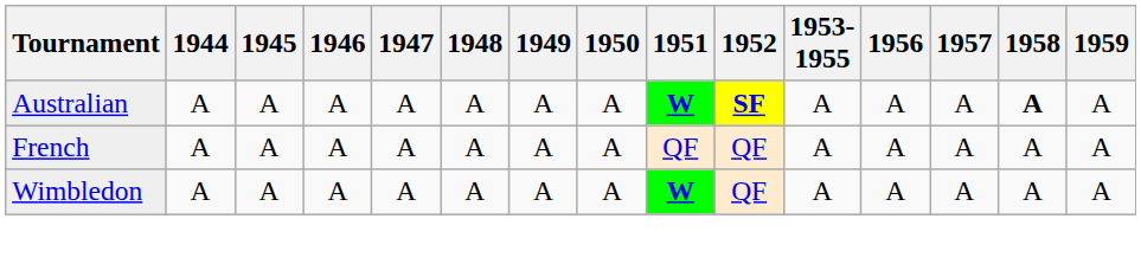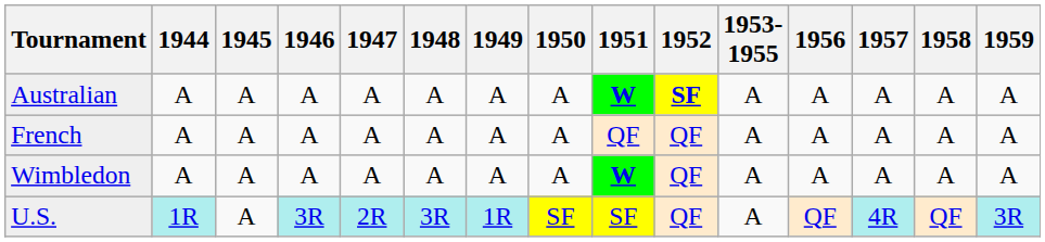Australian | 1958: bold -> normal
+ row: U.S. | 1R | A | 3R | 2R | 3R | 1R | SF | SF | QF | A | QF | 4R | QF | 3R
